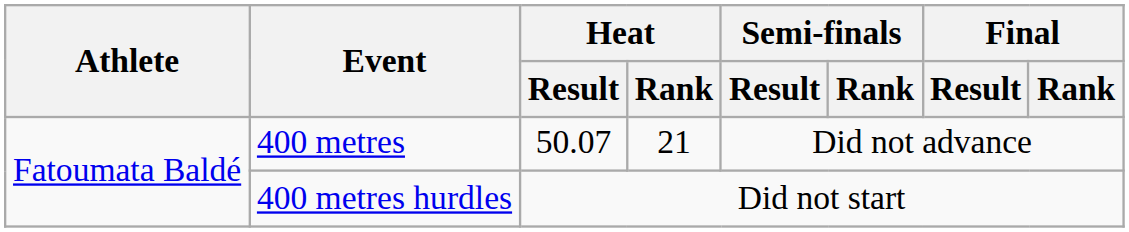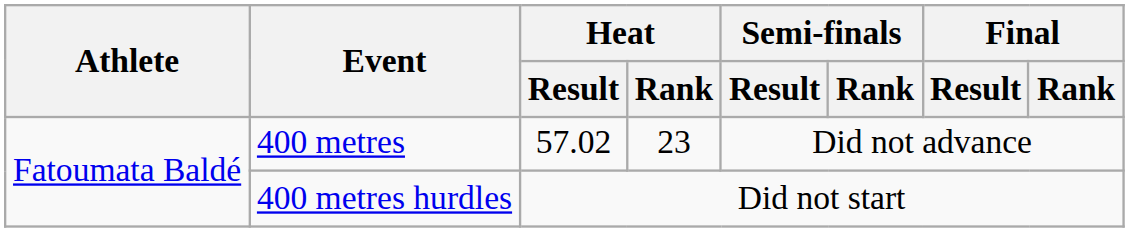400 metres | Heat / Result: 50.07 -> 57.02
400 metres | Heat / Rank: 21 -> 23
